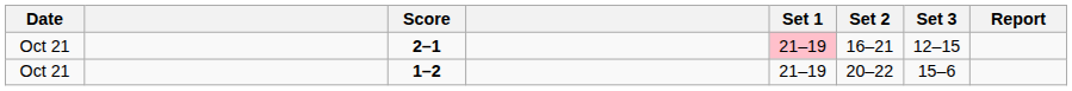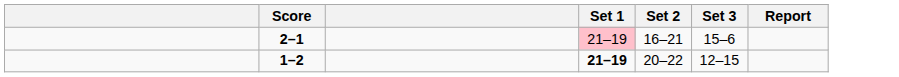- column: Date | Oct 21 | Oct 21
2–1 | Set 3: 12–15 -> 15–6
1–2 | Set 1: normal -> bold
1–2 | Set 3: 15–6 -> 12–15
